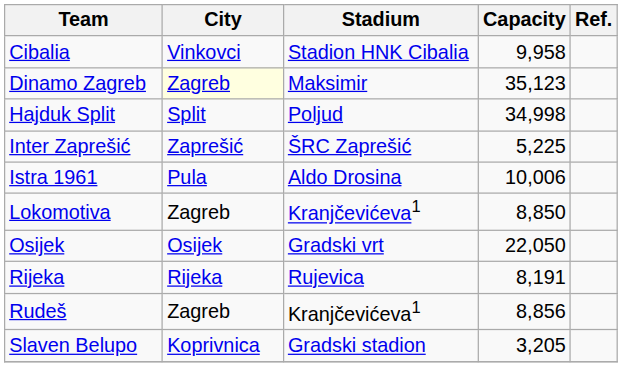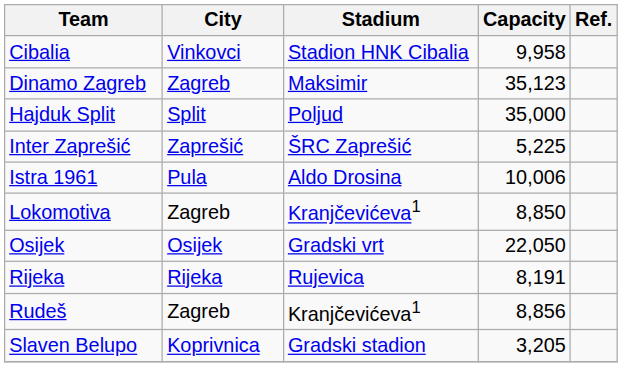Dinamo Zagreb | City: lightyellow background -> no background
Hajduk Split | Capacity: 34,998 -> 35,000
